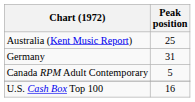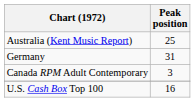Canada RPM Adult Contemporary | Peak position: 5 -> 3
